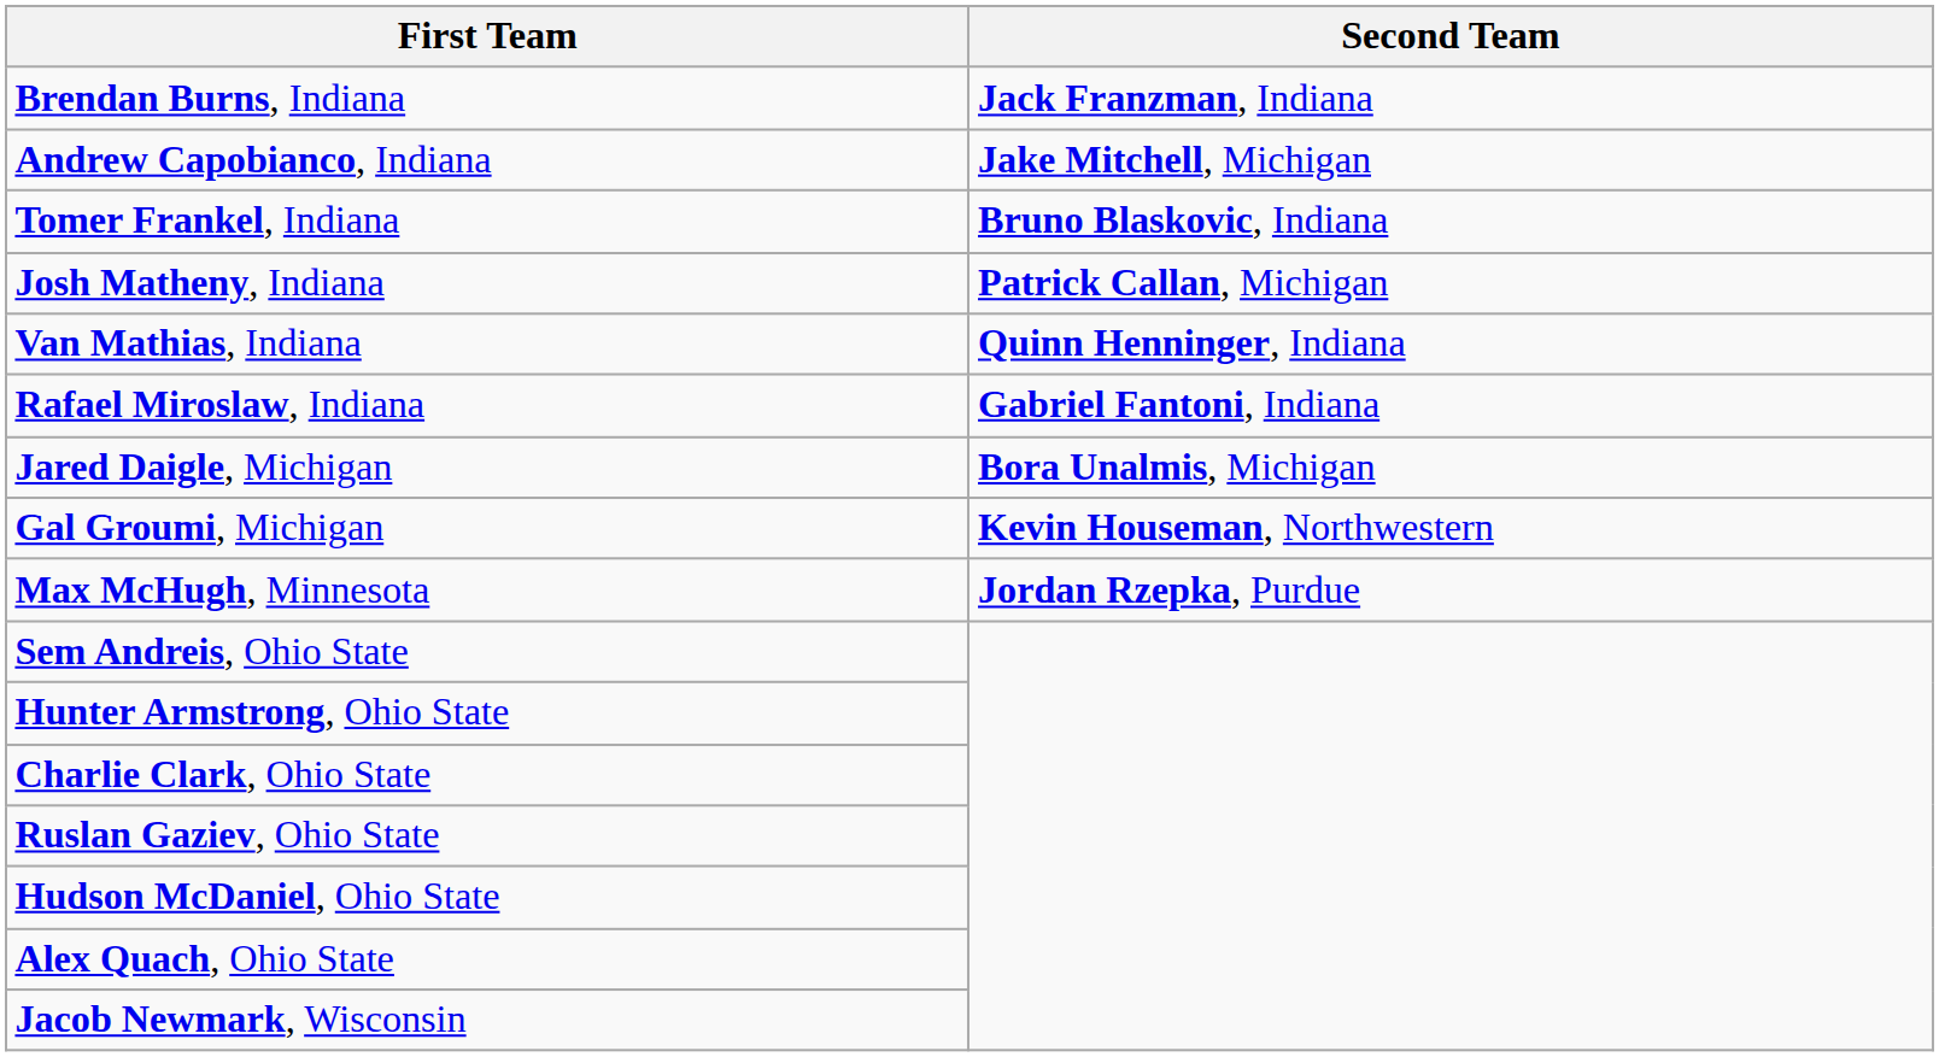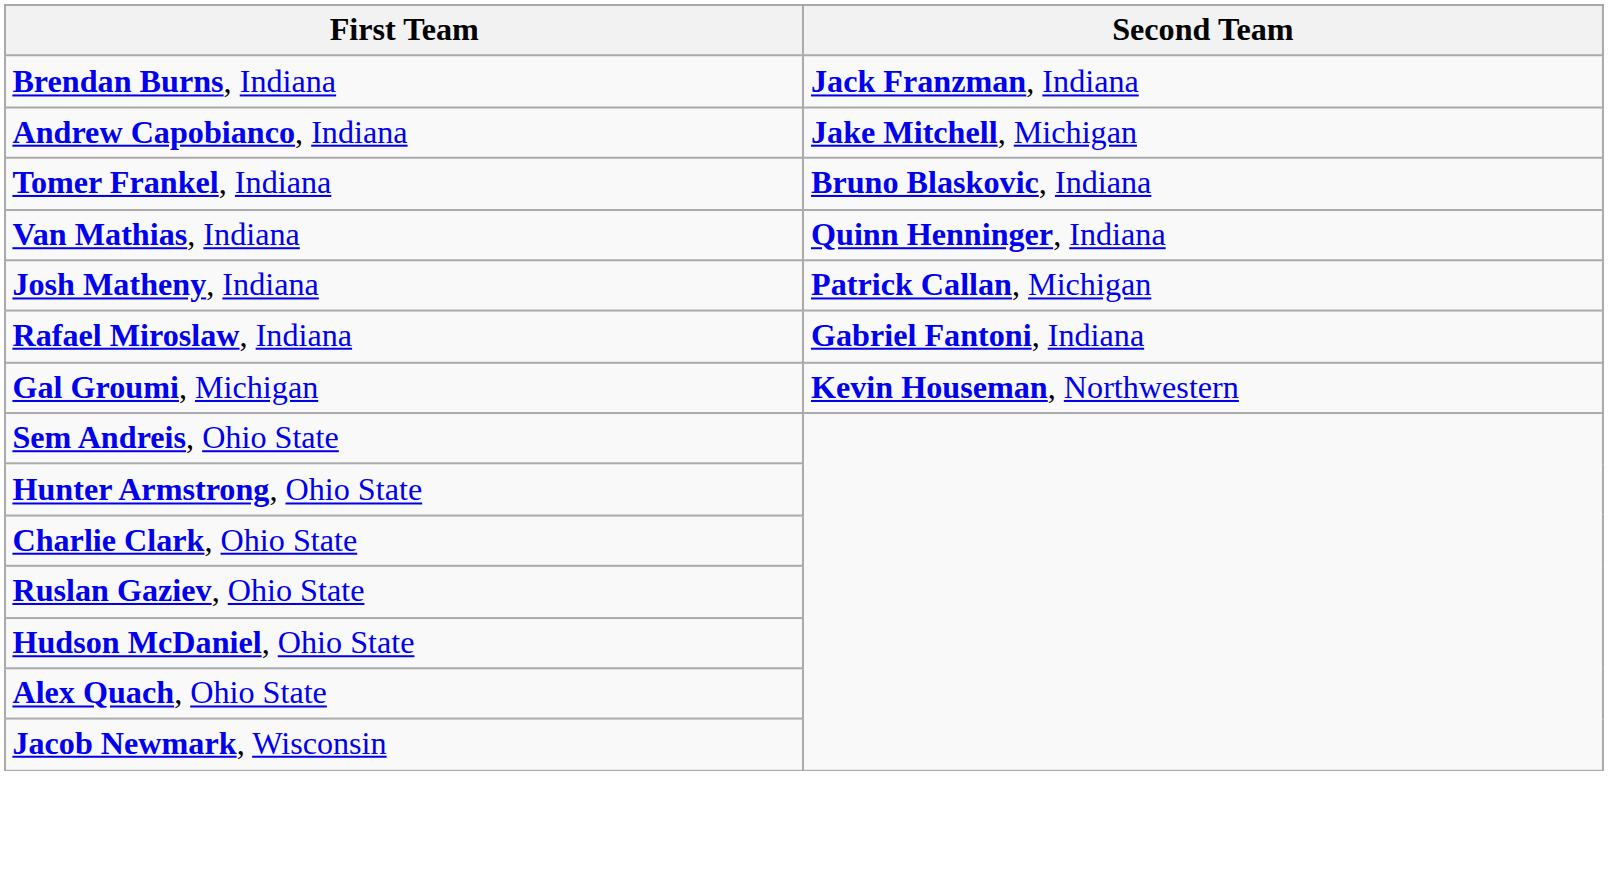rows swapped: Van Mathias, Indiana <-> Josh Matheny, Indiana
- row: Jared Daigle, Michigan | Bora Unalmis, Michigan
- row: Max McHugh, Minnesota | Jordan Rzepka, Purdue
